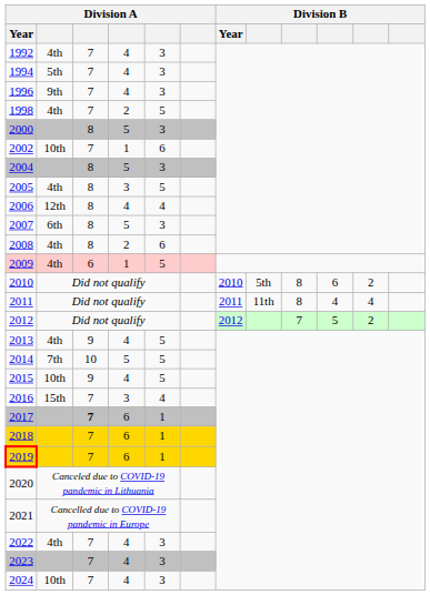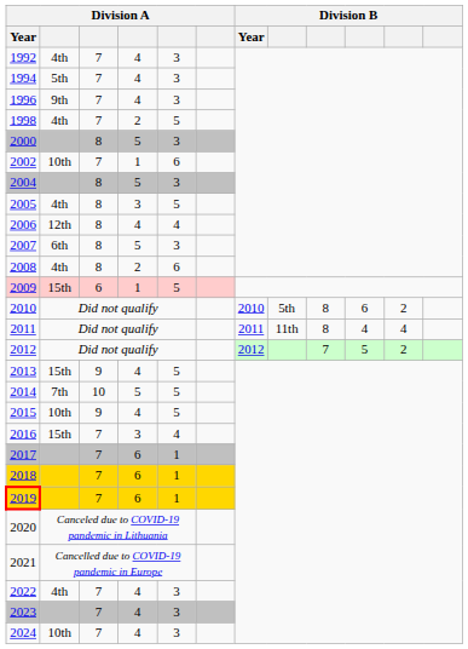2009 | column 2: 4th -> 15th
2013 | column 2: 4th -> 15th
2017 | column 3: bold -> normal
